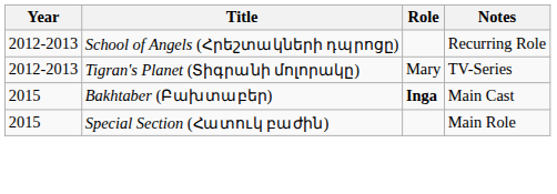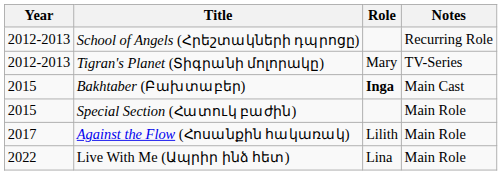+ row: 2017 | Against the Flow (Հոսանքին հակառակ) | Lilith | Main Role
+ row: 2022 | Live With Me (Ապրիր ինձ հետ) | Lina | Main Role
